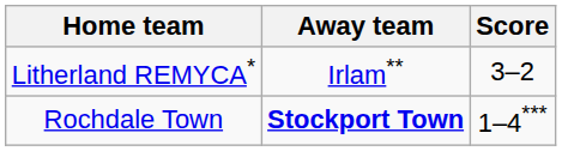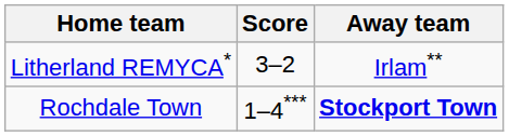columns swapped: Score <-> Away team
